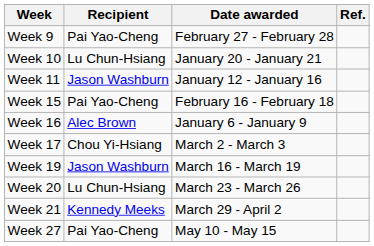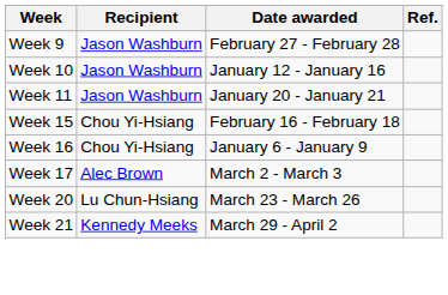Week 9 | Recipient: Pai Yao-Cheng -> Jason Washburn
Week 10 | Recipient: Lu Chun-Hsiang -> Jason Washburn
Week 10 | Date awarded: January 20 - January 21 -> January 12 - January 16
Week 11 | Date awarded: January 12 - January 16 -> January 20 - January 21
Week 15 | Recipient: Pai Yao-Cheng -> Chou Yi-Hsiang
Week 16 | Recipient: Alec Brown -> Chou Yi-Hsiang
Week 17 | Recipient: Chou Yi-Hsiang -> Alec Brown
- row: Week 19 | Jason Washburn | March 16 - March 19
- row: Week 27 | Pai Yao-Cheng | May 10 - May 15
